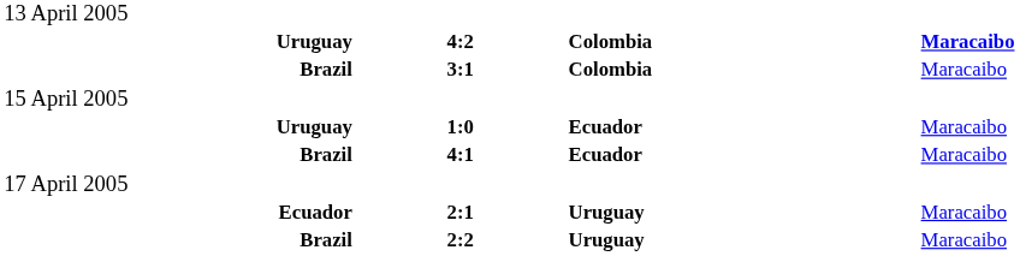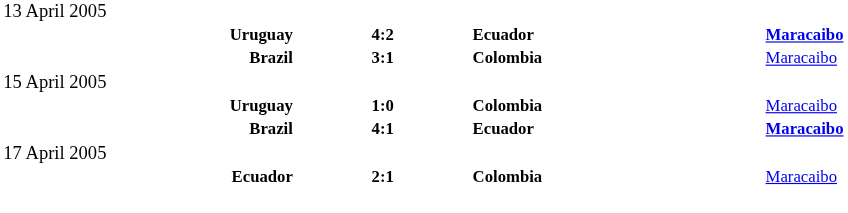4:2 | column 3: Colombia -> Ecuador
1:0 | column 3: Ecuador -> Colombia
4:1 | column 4: normal -> bold
2:1 | column 3: Uruguay -> Colombia
- row: Brazil | 2:2 | Uruguay | Maracaibo
